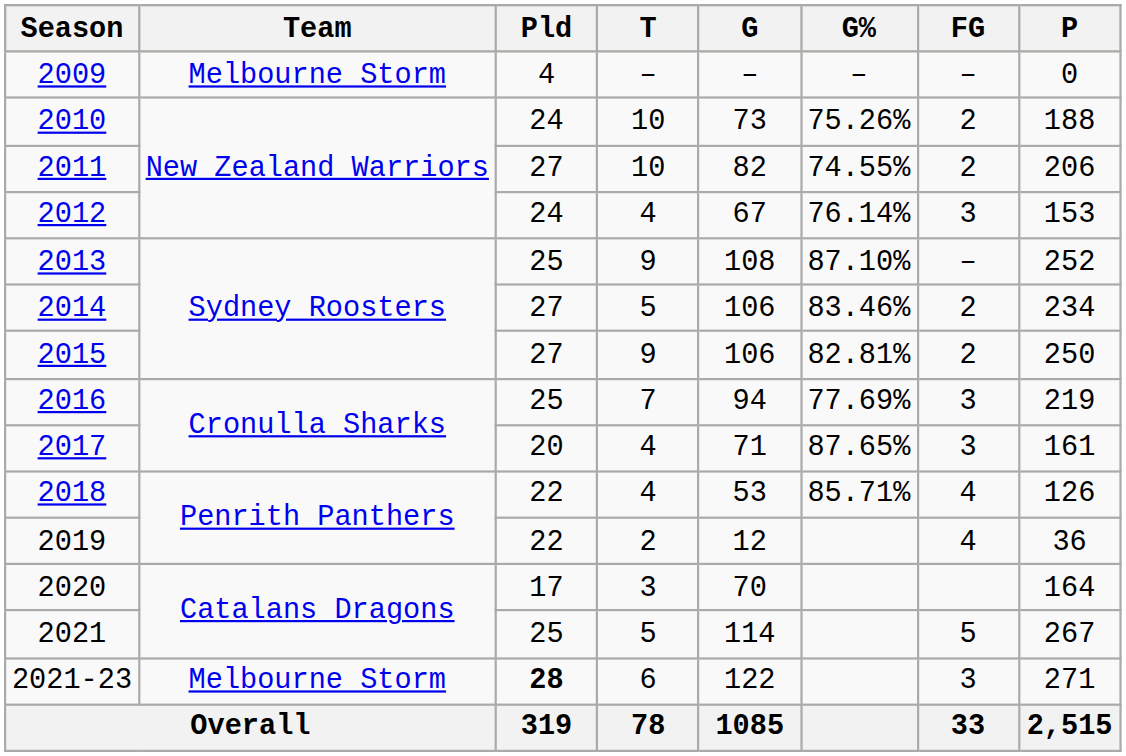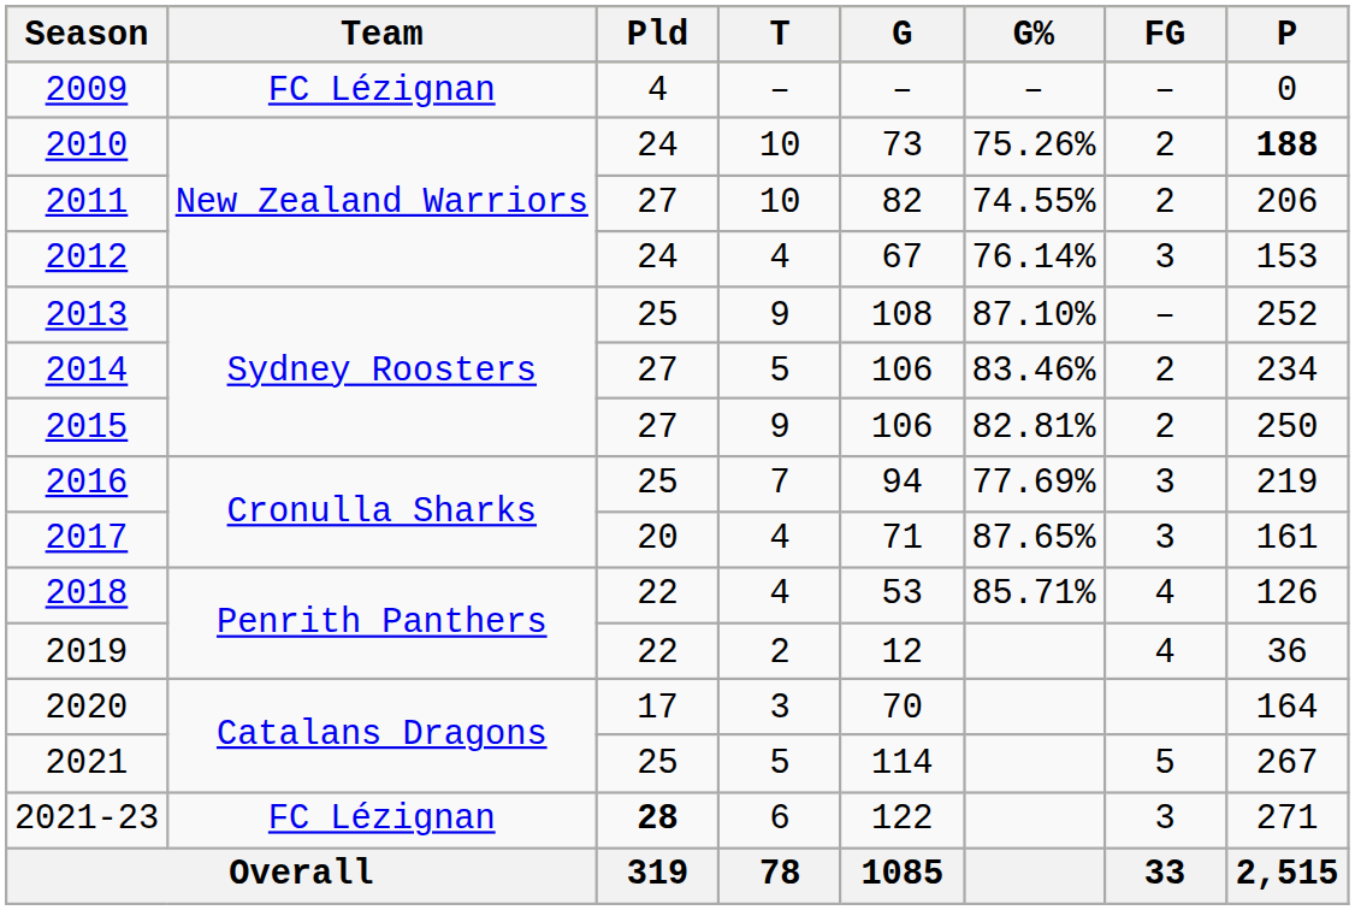2009 | Team: Melbourne Storm -> FC Lézignan
2010 | P: normal -> bold
2021-23 | Team: Melbourne Storm -> FC Lézignan
